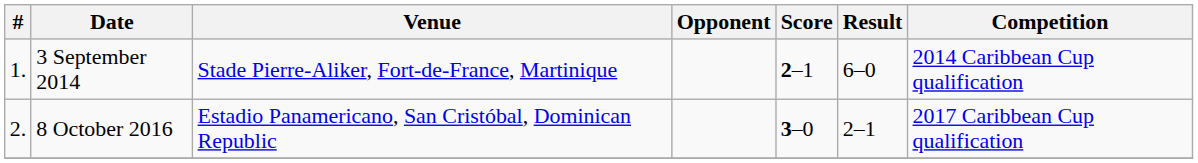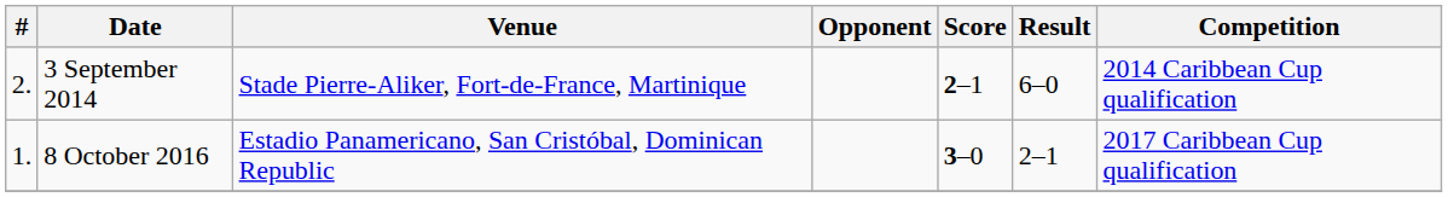3 September 2014 | #: 1. -> 2.
8 October 2016 | #: 2. -> 1.
